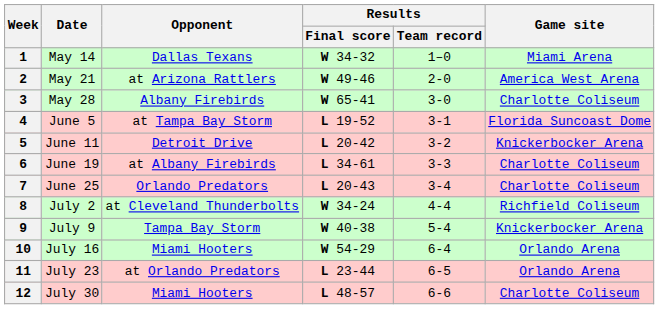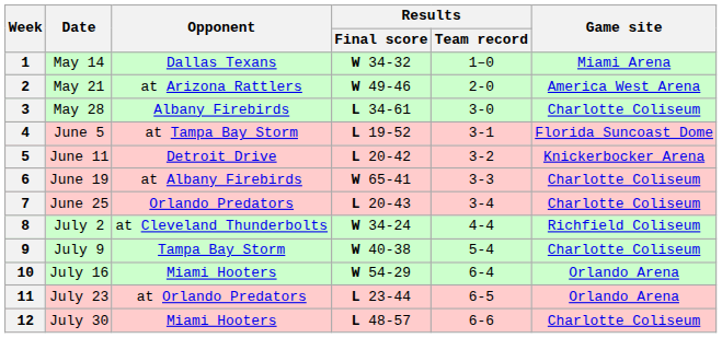3 | Results / Final score: W 65-41 -> L 34-61
6 | Results / Final score: L 34-61 -> W 65-41
9 | Game site: Knickerbocker Arena -> Charlotte Coliseum
